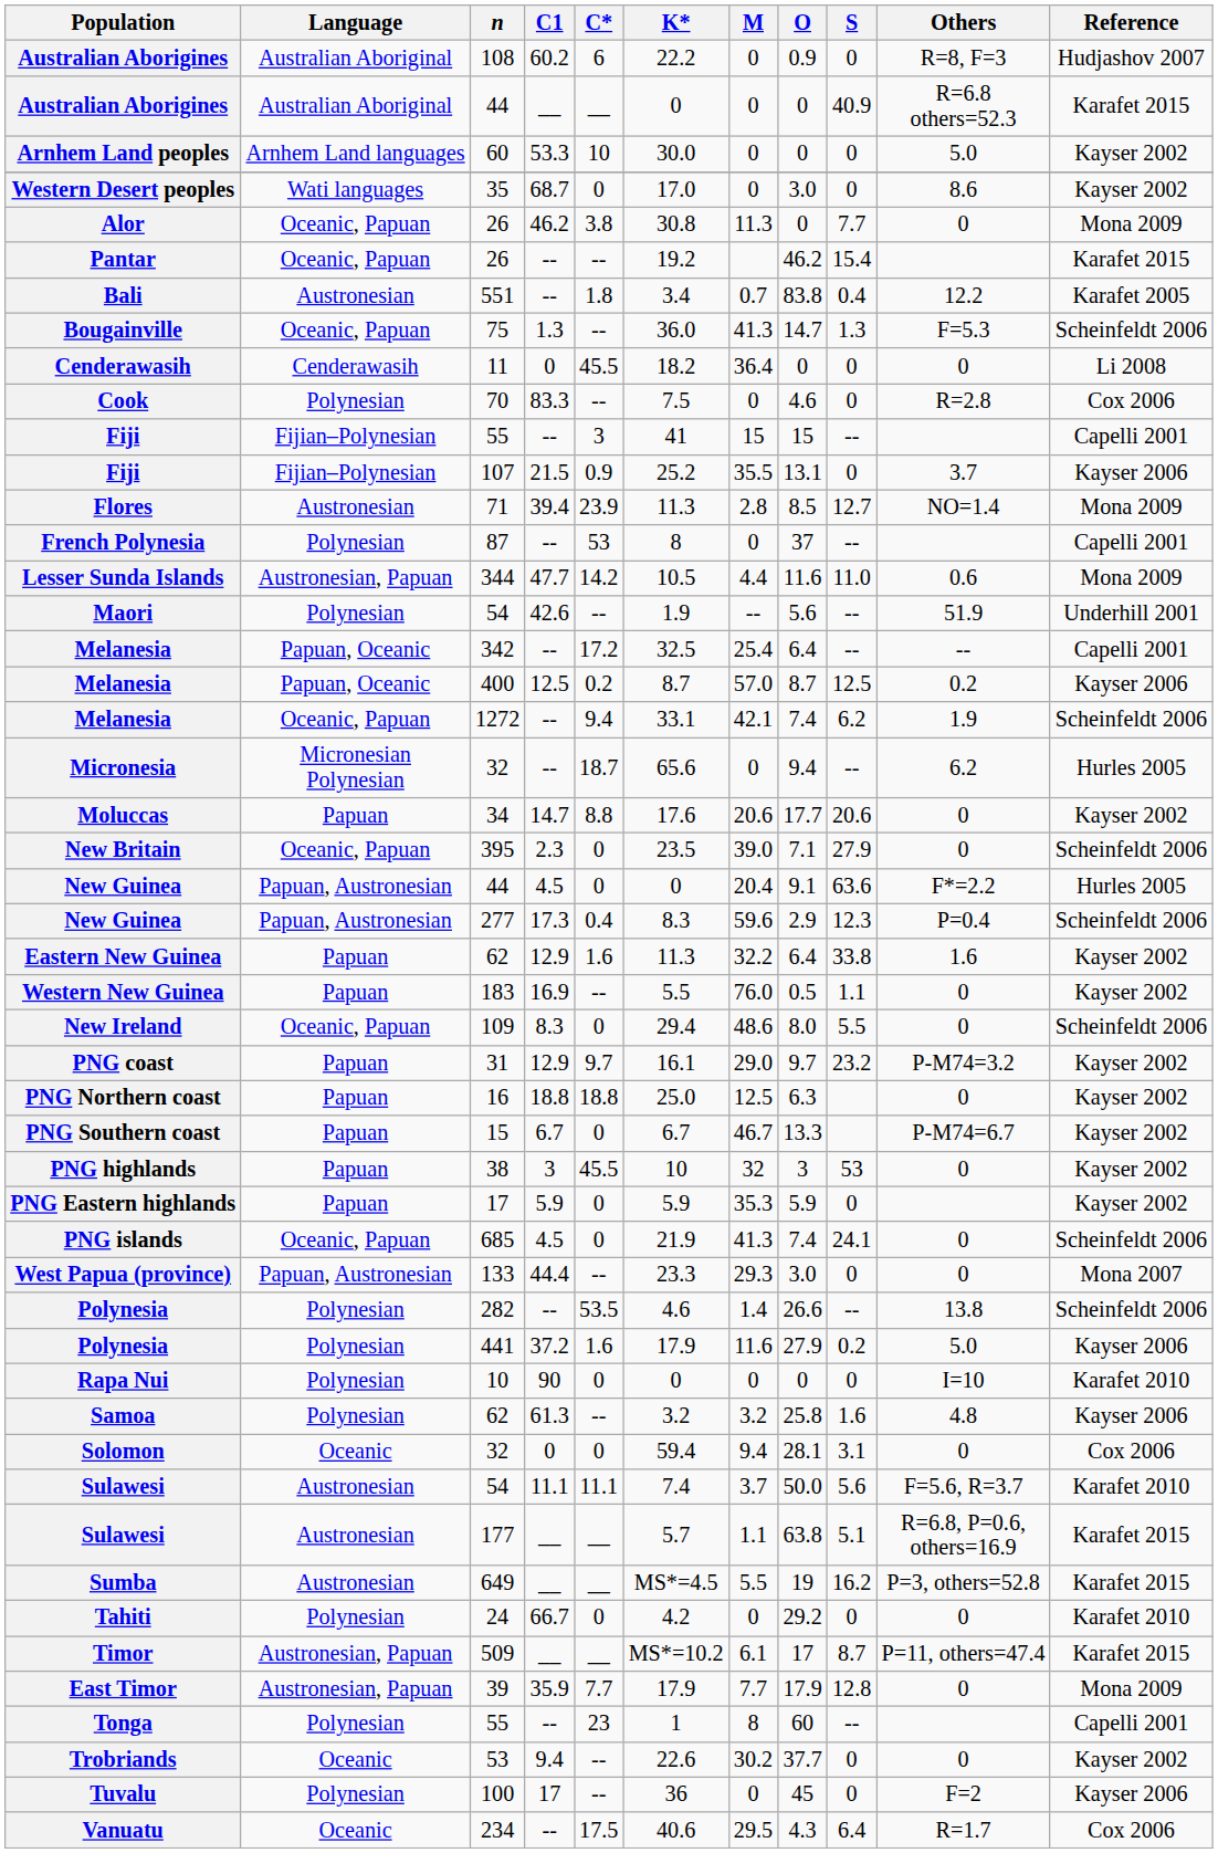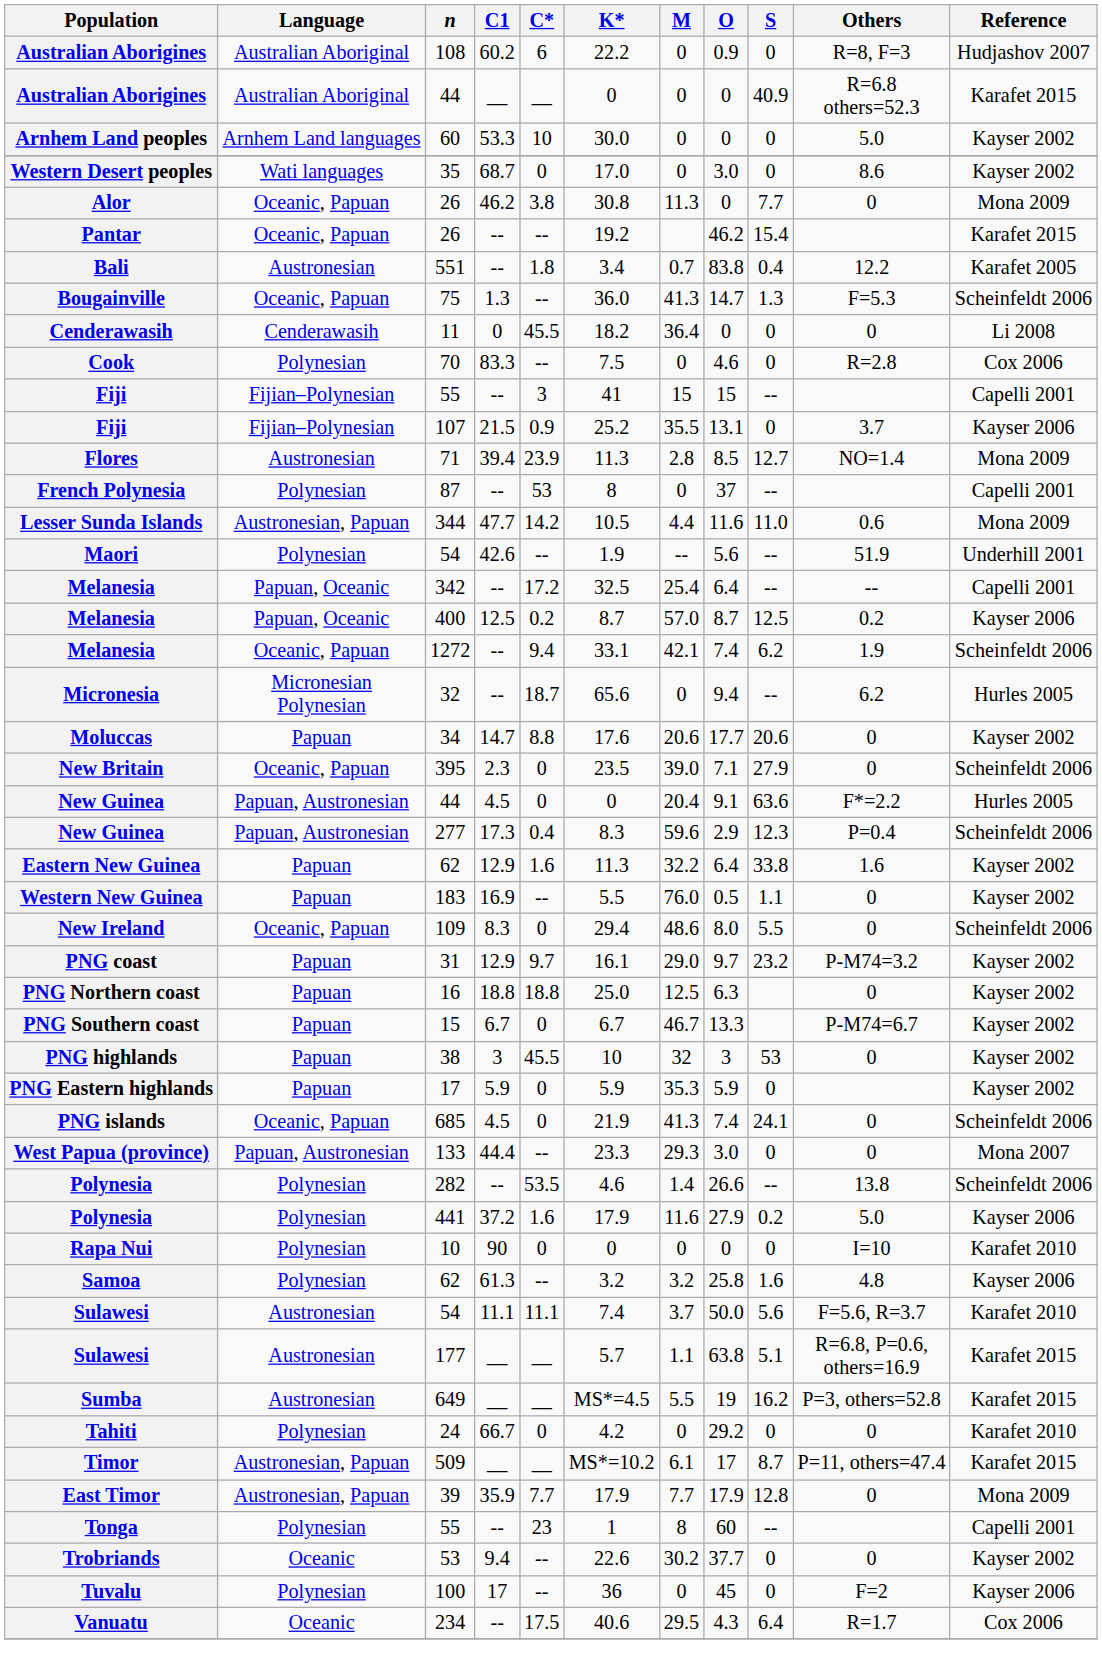- row: Solomon | Oceanic | 32 | 0 | 0 | 59.4 | 9.4 | 28.1 | 3.1 | 0 | Cox 2006
